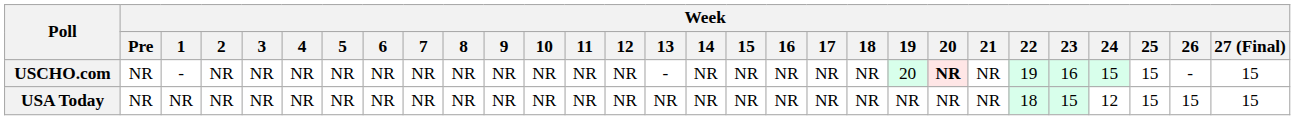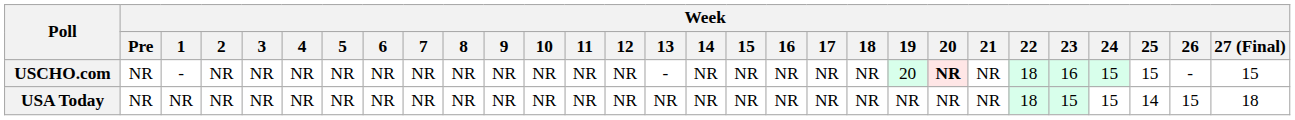USCHO.com | Week / 22: 19 -> 18
USA Today | Week / 24: 12 -> 15
USA Today | Week / 25: 15 -> 14
USA Today | Week / 27 (Final): 15 -> 18
